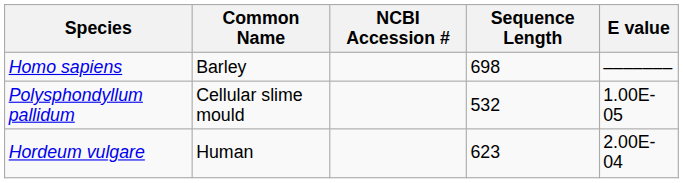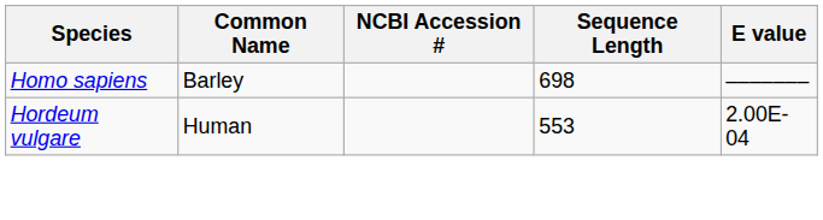- row: Polysphondyllum pallidum | Cellular slime mould | 532 | 1.00E-05
Hordeum vulgare | Sequence Length: 623 -> 553
